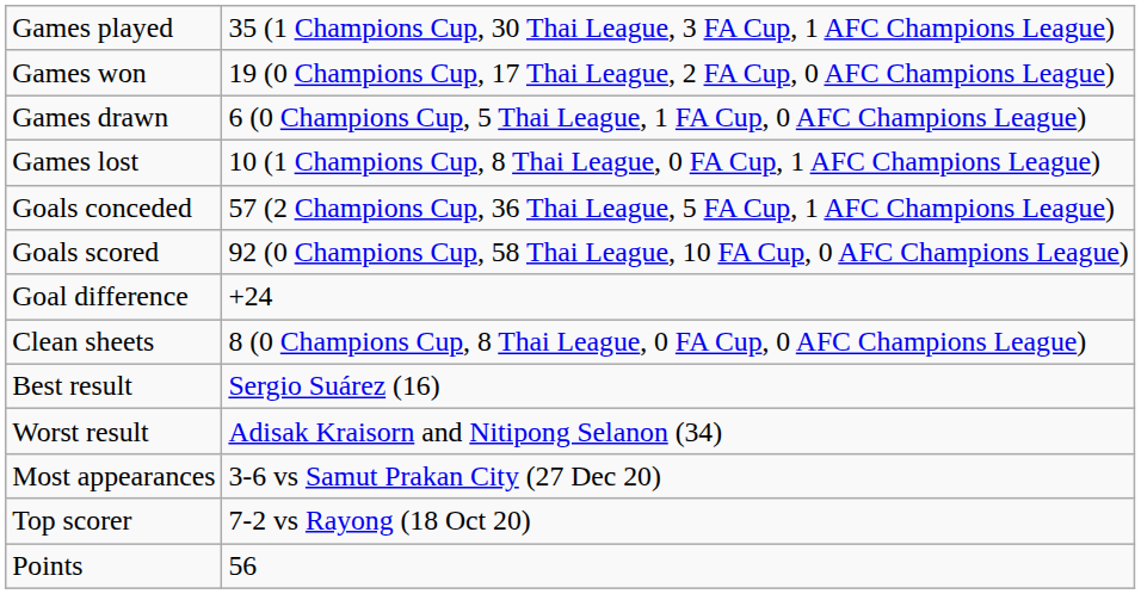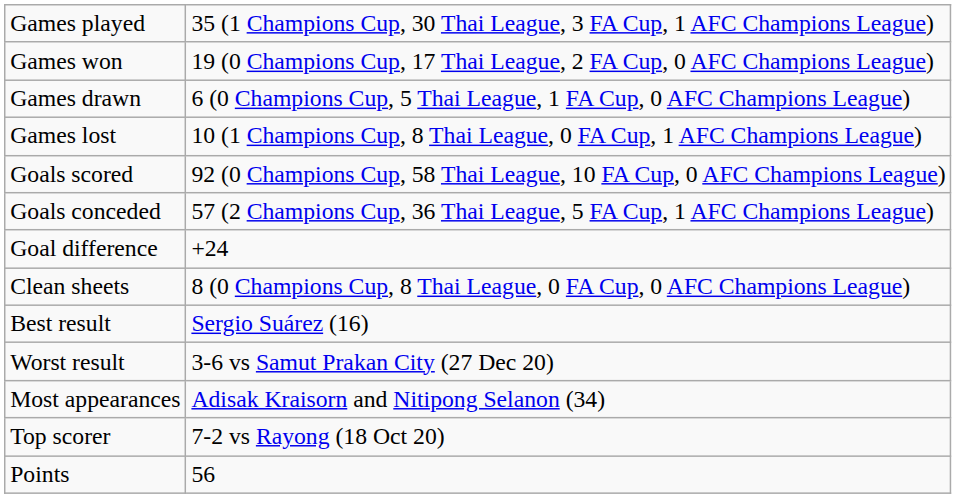rows swapped: Goals scored <-> Goals conceded
Worst result | column 2: Adisak Kraisorn and Nitipong Selanon (34) -> 3-6 vs Samut Prakan City (27 Dec 20)
Most appearances | column 2: 3-6 vs Samut Prakan City (27 Dec 20) -> Adisak Kraisorn and Nitipong Selanon (34)
